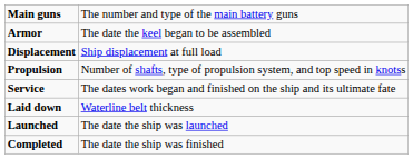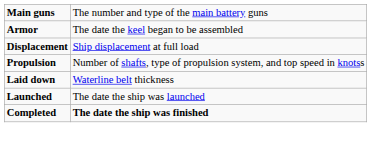- row: Service | The dates work began and finished on the ship and its ultimate fate
Completed | column 2: normal -> bold
